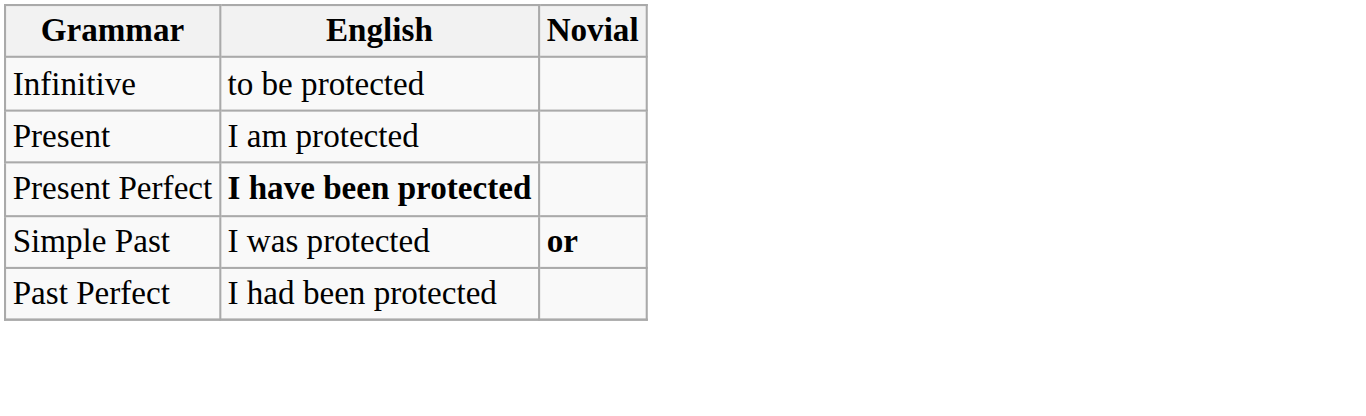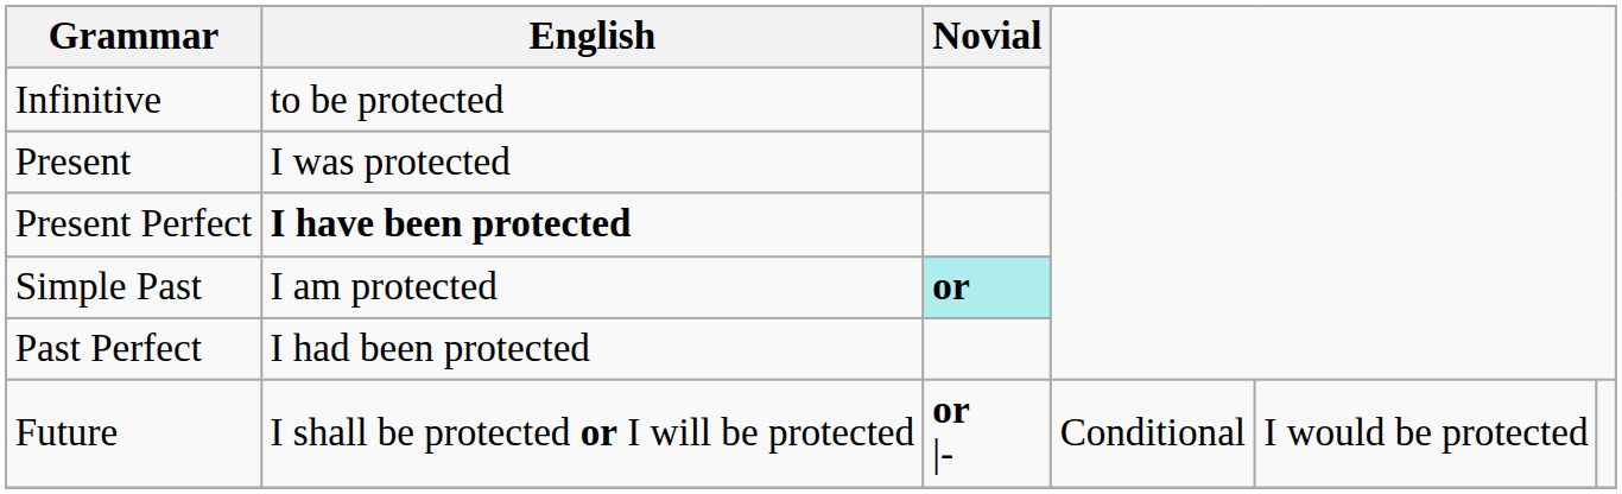Present | English: I am protected -> I was protected
Simple Past | English: I was protected -> I am protected
Simple Past | Novial: no background -> paleturquoise background
+ row: Future | I shall be protected or I will be protected | or |- | Conditional | I would be protected
